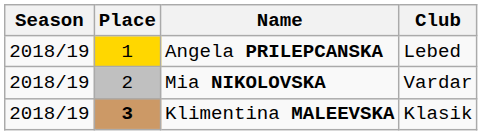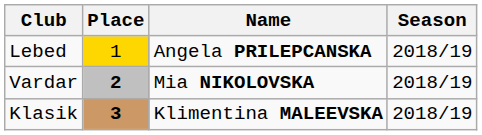columns swapped: Season <-> Club
Mia NIKOLOVSKA | Place: normal -> bold
